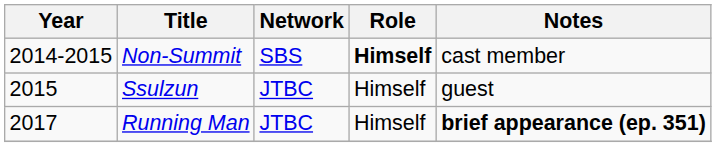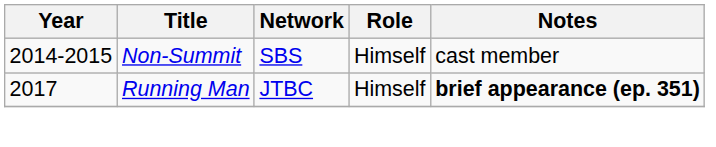Non-Summit | Role: bold -> normal
- row: 2015 | Ssulzun | JTBC | Himself | guest
